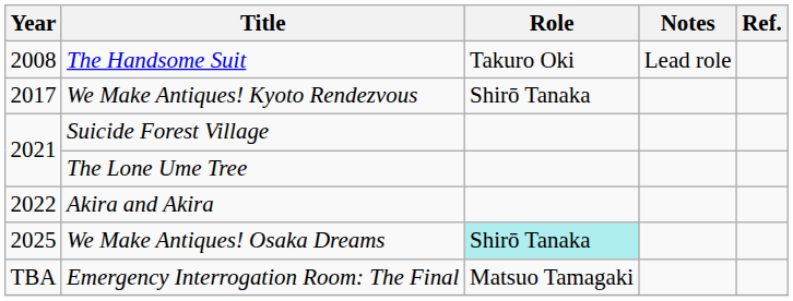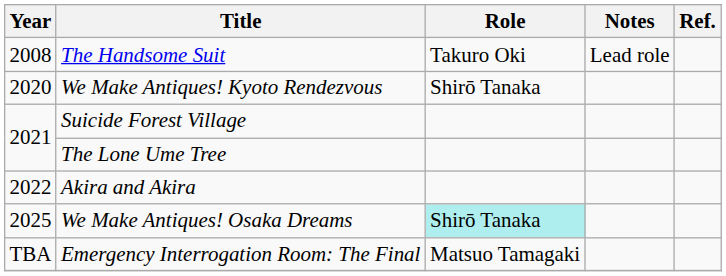We Make Antiques! Kyoto Rendezvous | Year: 2017 -> 2020
